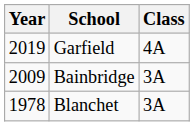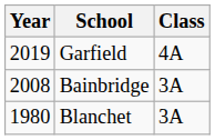Bainbridge | Year: 2009 -> 2008
Blanchet | Year: 1978 -> 1980
